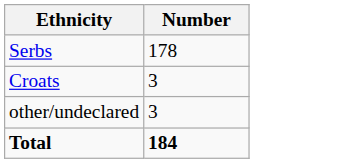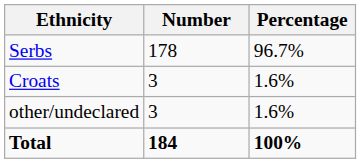+ column: Percentage | 96.7% | 1.6% | 1.6% | 100%
